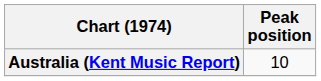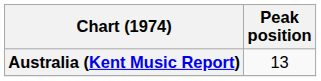Australia (Kent Music Report) | Peak position: 10 -> 13
